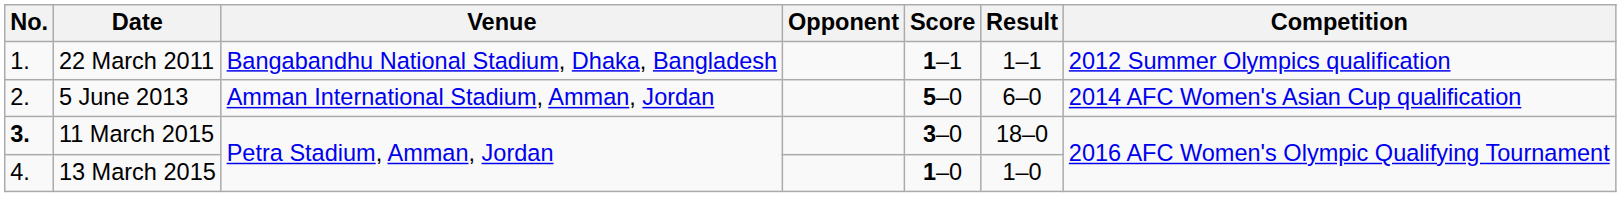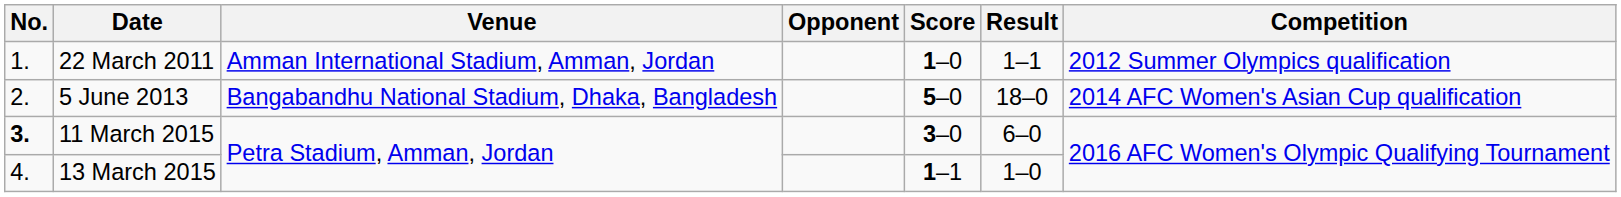22 March 2011 | Venue: Bangabandhu National Stadium, Dhaka, Bangladesh -> Amman International Stadium, Amman, Jordan
22 March 2011 | Score: 1–1 -> 1–0
5 June 2013 | Venue: Amman International Stadium, Amman, Jordan -> Bangabandhu National Stadium, Dhaka, Bangladesh
5 June 2013 | Result: 6–0 -> 18–0
11 March 2015 | Result: 18–0 -> 6–0
13 March 2015 | Score: 1–0 -> 1–1
